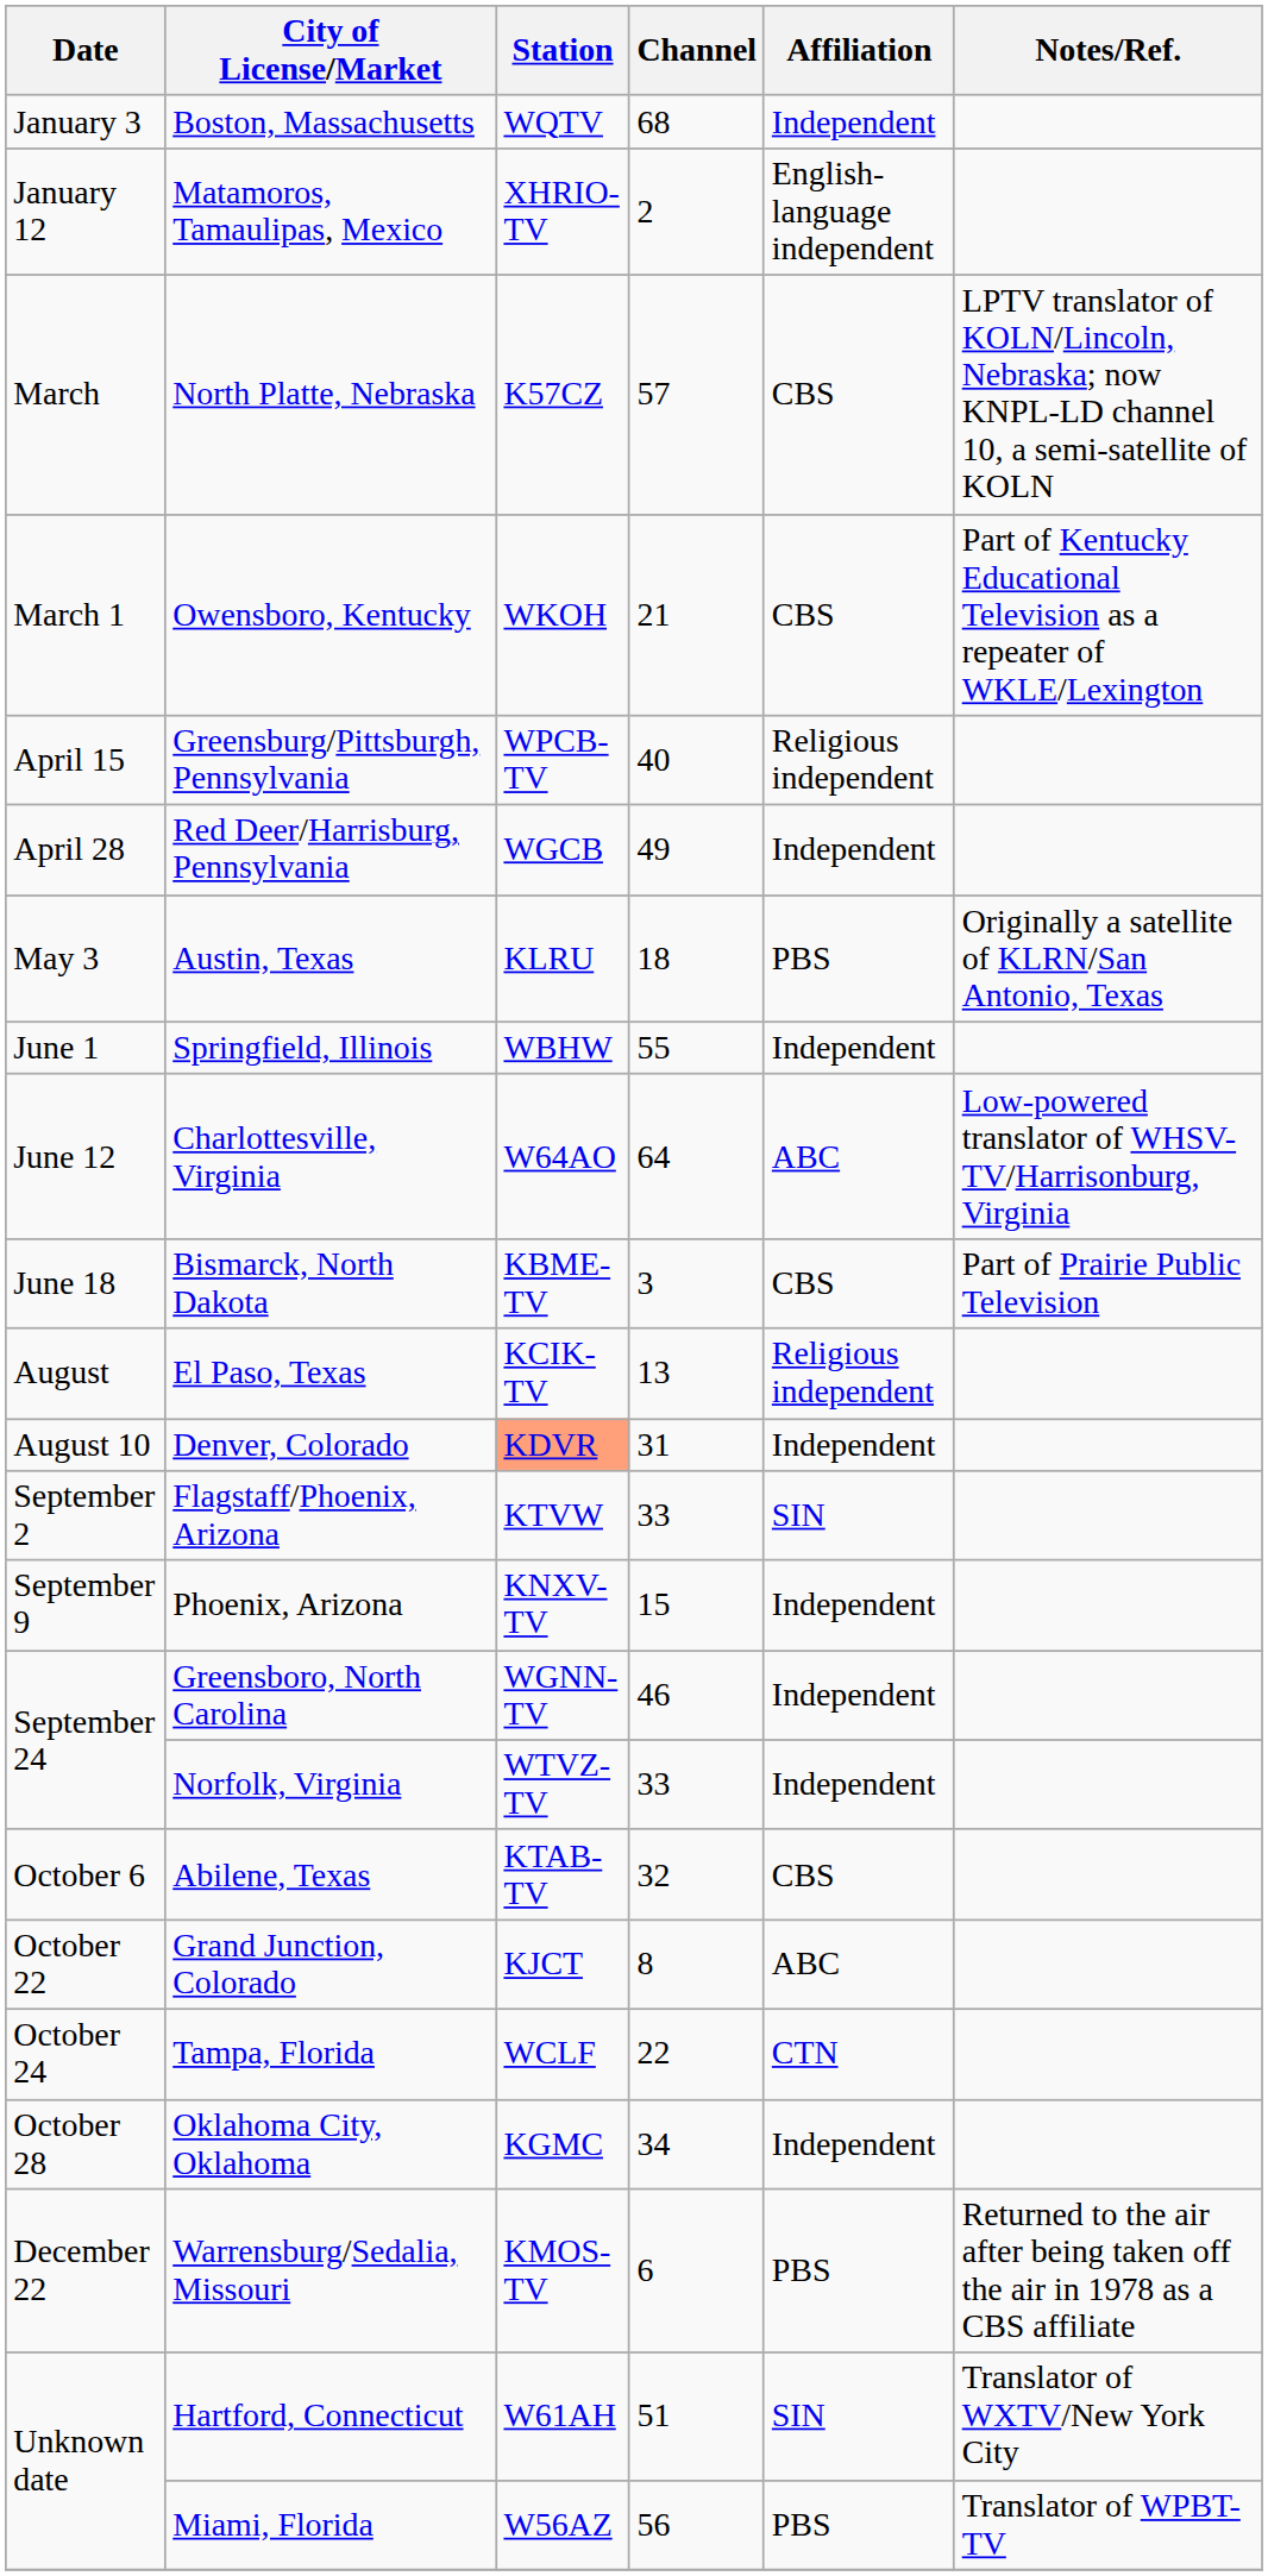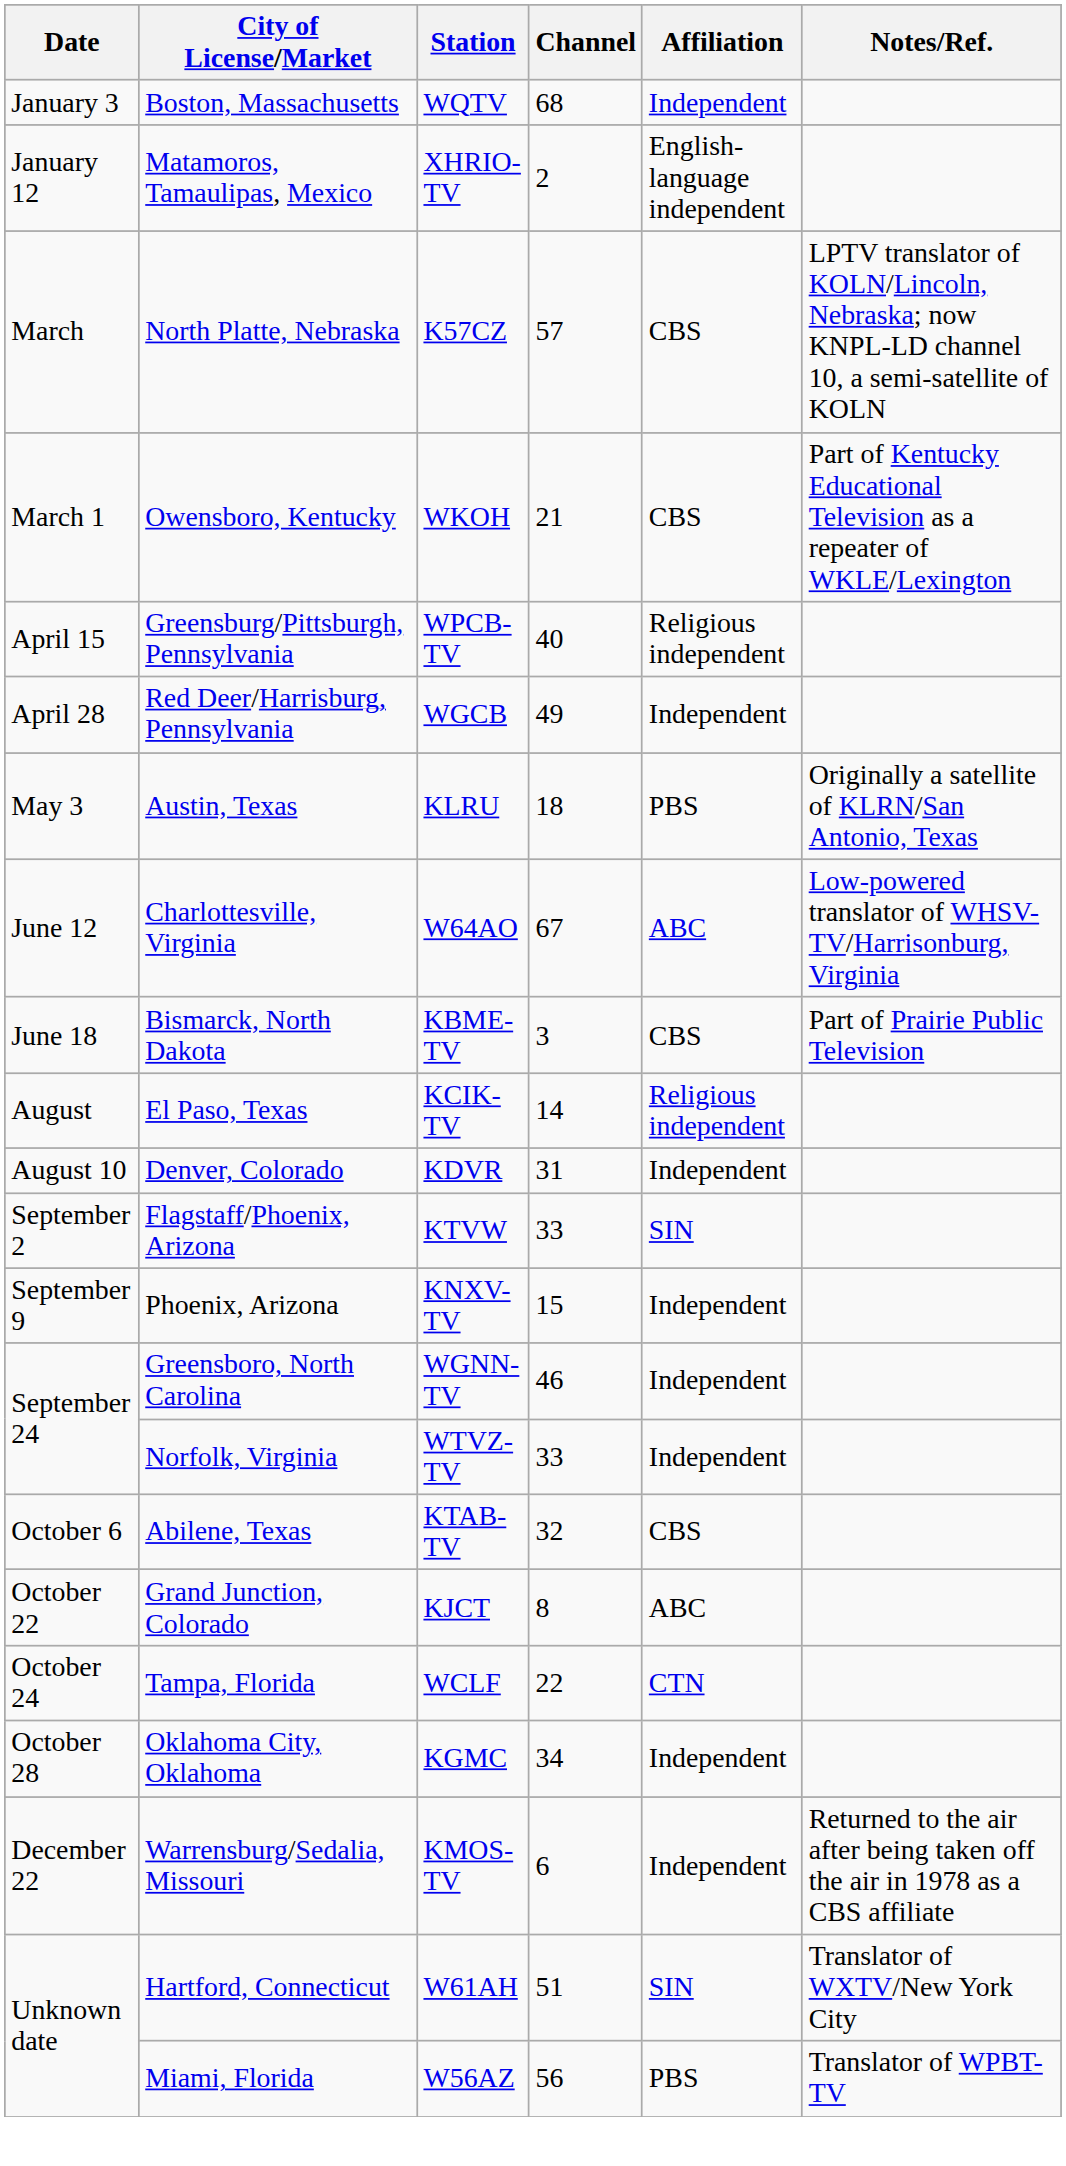- row: June 1 | Springfield, Illinois | WBHW | 55 | Independent
Charlottesville, Virginia | Channel: 64 -> 67
El Paso, Texas | Channel: 13 -> 14
Denver, Colorado | Station: lightsalmon background -> no background
Warrensburg/Sedalia, Missouri | Affiliation: PBS -> Independent
